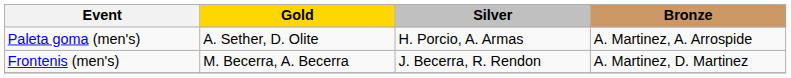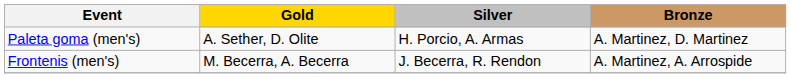Paleta goma (men's) | Bronze: A. Martinez, A. Arrospide -> A. Martinez, D. Martinez
Frontenis (men's) | Bronze: A. Martinez, D. Martinez -> A. Martinez, A. Arrospide
